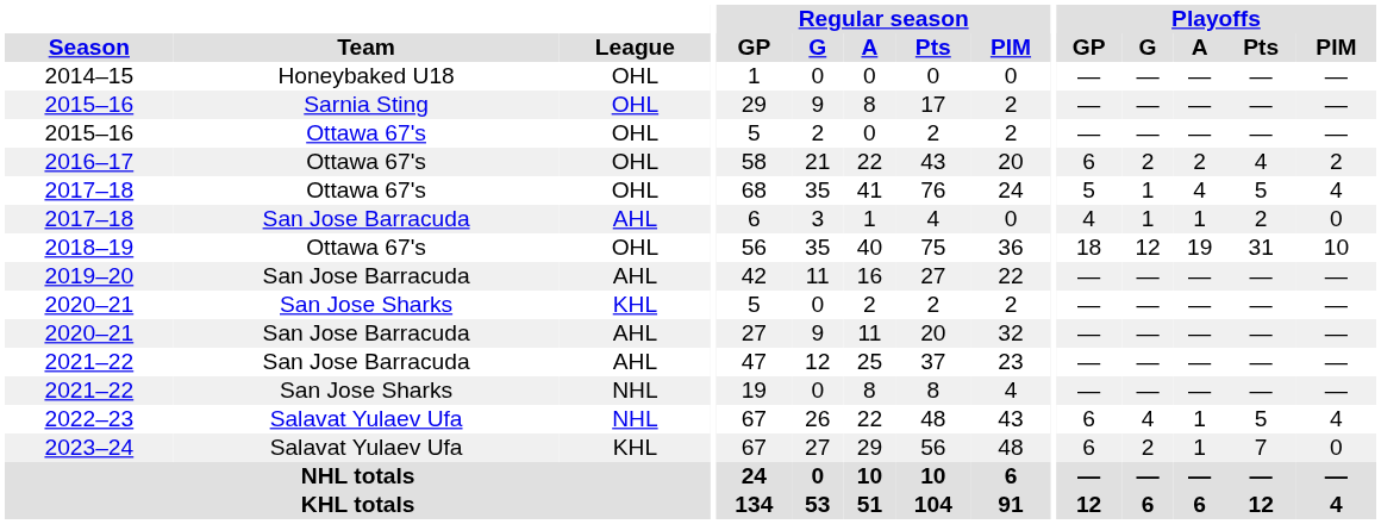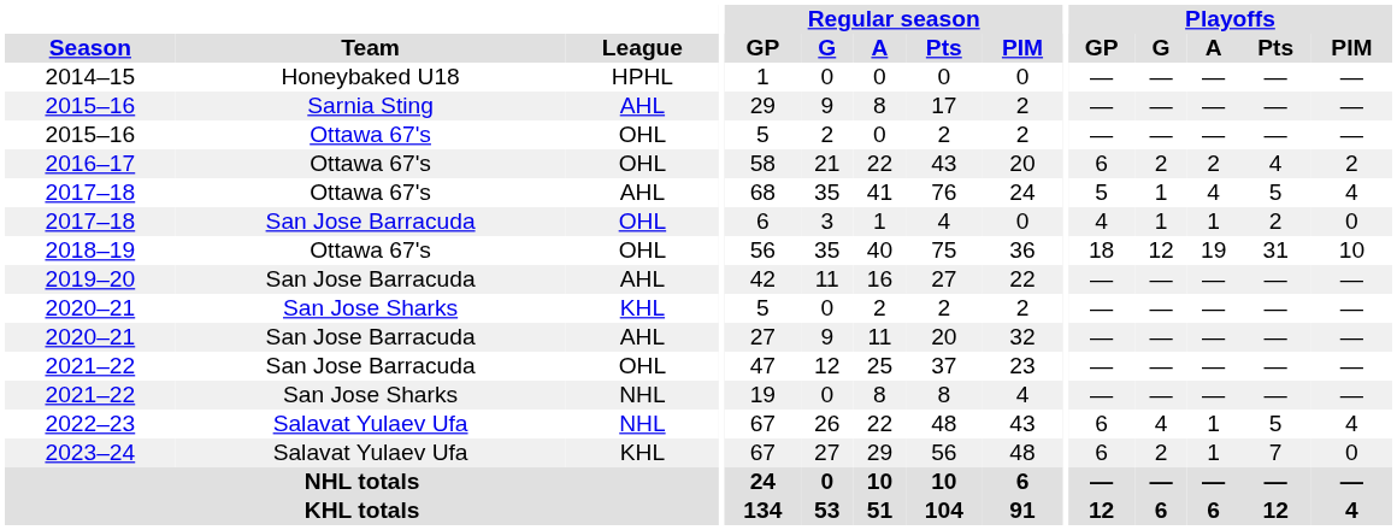2014–15 | League: OHL -> HPHL
2015–16 / Sarnia Sting | League: OHL -> AHL
2017–18 / Ottawa 67's | League: OHL -> AHL
2017–18 / San Jose Barracuda | League: AHL -> OHL
2021–22 / San Jose Barracuda | League: AHL -> OHL
